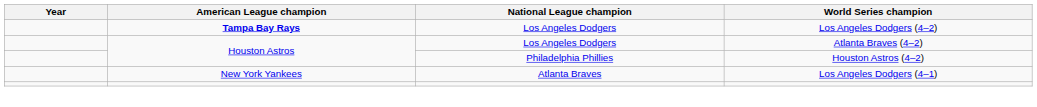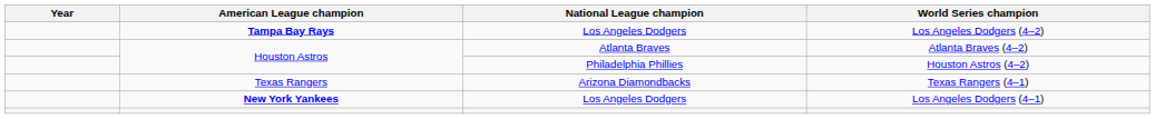Atlanta Braves (4–2) | National League champion: Los Angeles Dodgers -> Atlanta Braves
+ row: Texas Rangers | Arizona Diamondbacks | Texas Rangers (4–1)
Los Angeles Dodgers (4–1) | American League champion: normal -> bold
Los Angeles Dodgers (4–1) | National League champion: Atlanta Braves -> Los Angeles Dodgers
